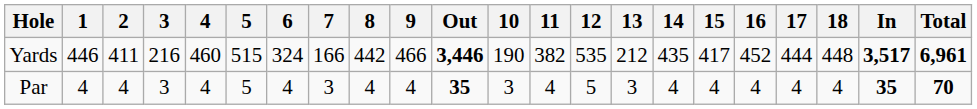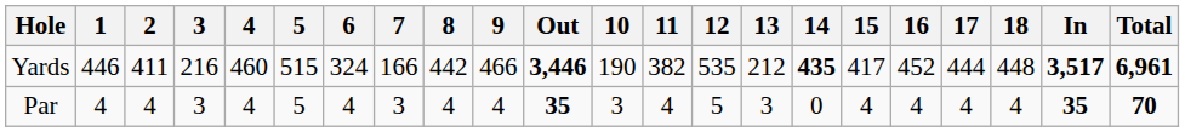Yards | 14: normal -> bold
Par | 14: 4 -> 0
